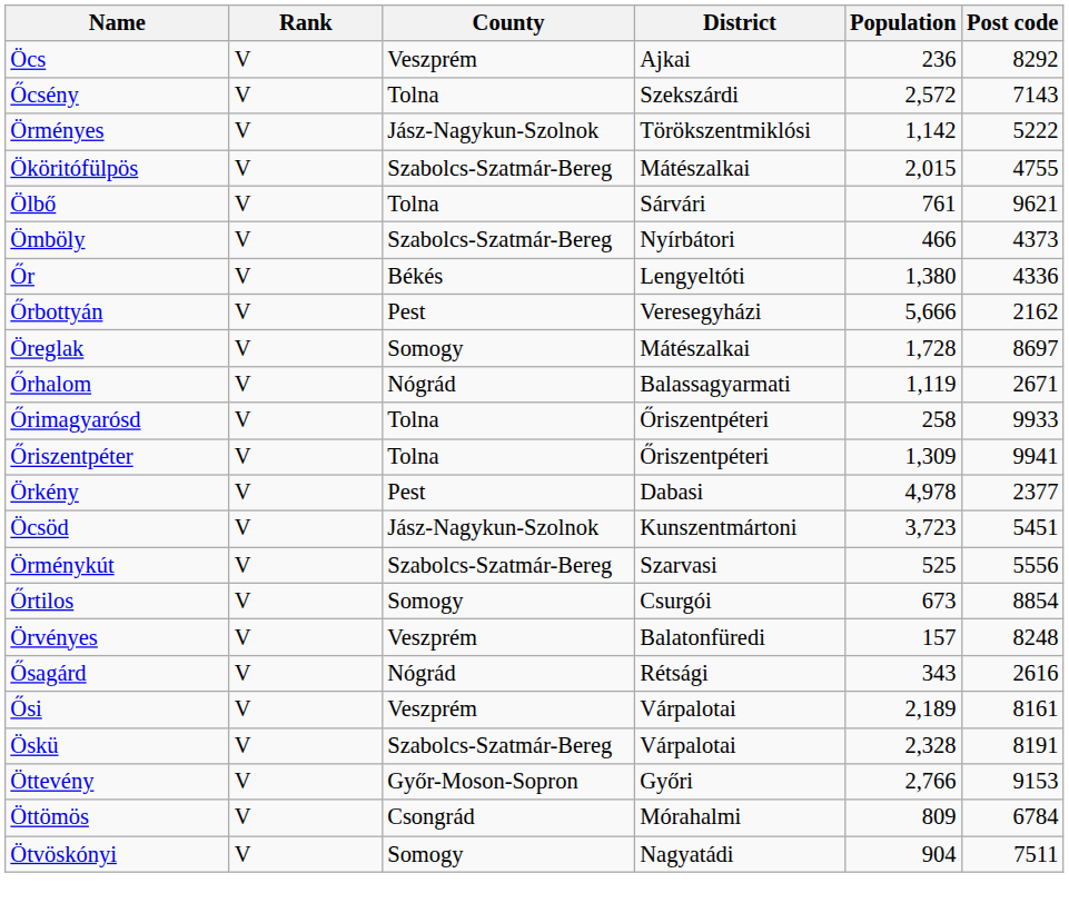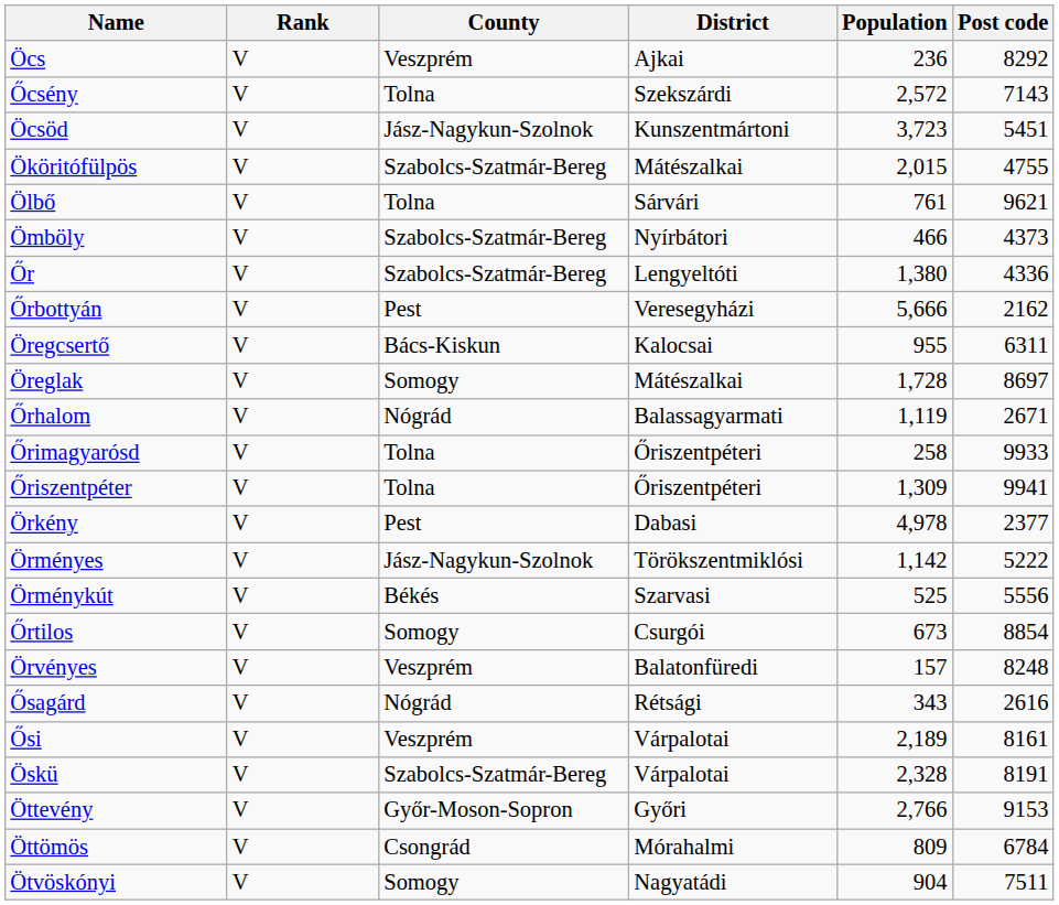rows swapped: Öcsöd <-> Örményes
Őr | County: Békés -> Szabolcs-Szatmár-Bereg
+ row: Öregcsertő | V | Bács-Kiskun | Kalocsai | 955 | 6311
Örménykút | County: Szabolcs-Szatmár-Bereg -> Békés
